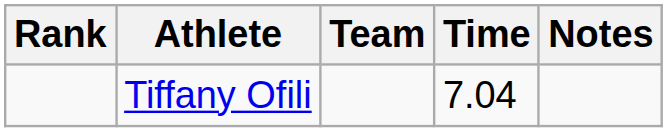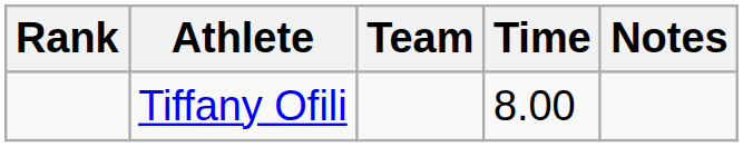Tiffany Ofili | Time: 7.04 -> 8.00
